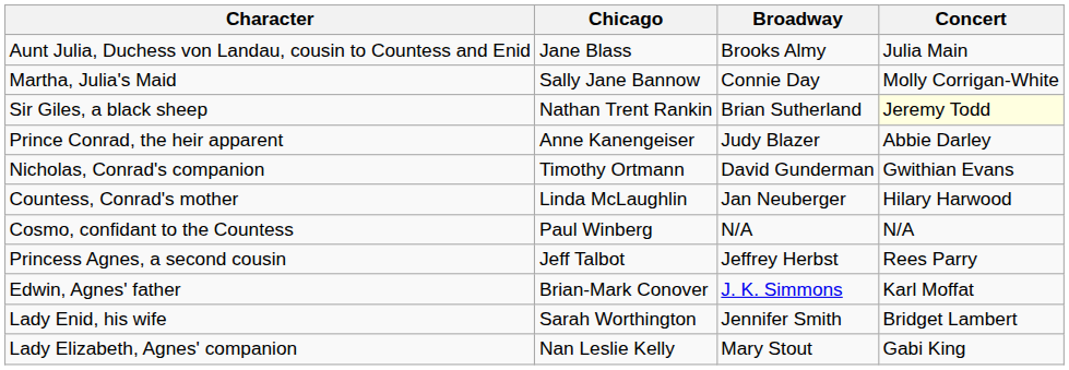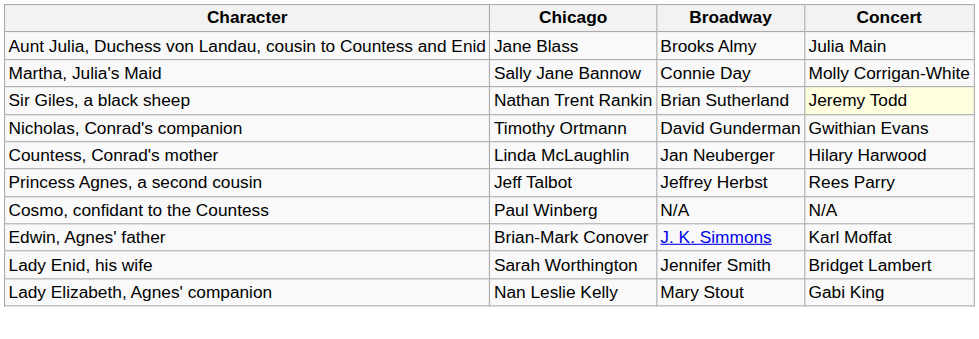- row: Prince Conrad, the heir apparent | Anne Kanengeiser | Judy Blazer | Abbie Darley
rows swapped: Cosmo, confidant to the Countess <-> Princess Agnes, a second cousin
